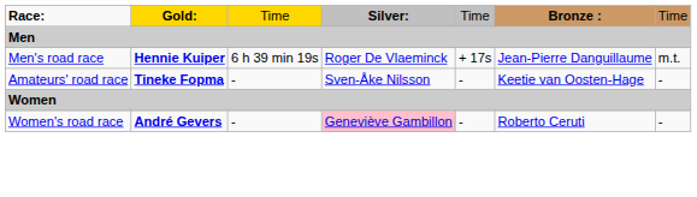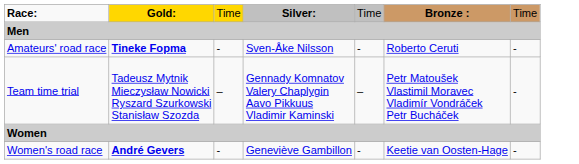- row: Men's road race | Hennie Kuiper | 6 h 39 min 19s | Roger De Vlaeminck | + 17s | Jean-Pierre Danguillaume | m.t.
Amateurs' road race | column 6: Keetie van Oosten-Hage -> Roberto Ceruti
+ row: Team time trial | Tadeusz Mytnik Mieczysław Nowicki Ryszard Szurkowski Stanisław Szozda | – | Gennady Komnatov Valery Chaplygin Aavo Pikkuus Vladimir Kaminski | – | Petr Matoušek Vlastimil Moravec Vladimír Vondráček Petr Bucháček | -
Women's road race | column 4: pink background -> no background
Women's road race | column 6: Roberto Ceruti -> Keetie van Oosten-Hage
